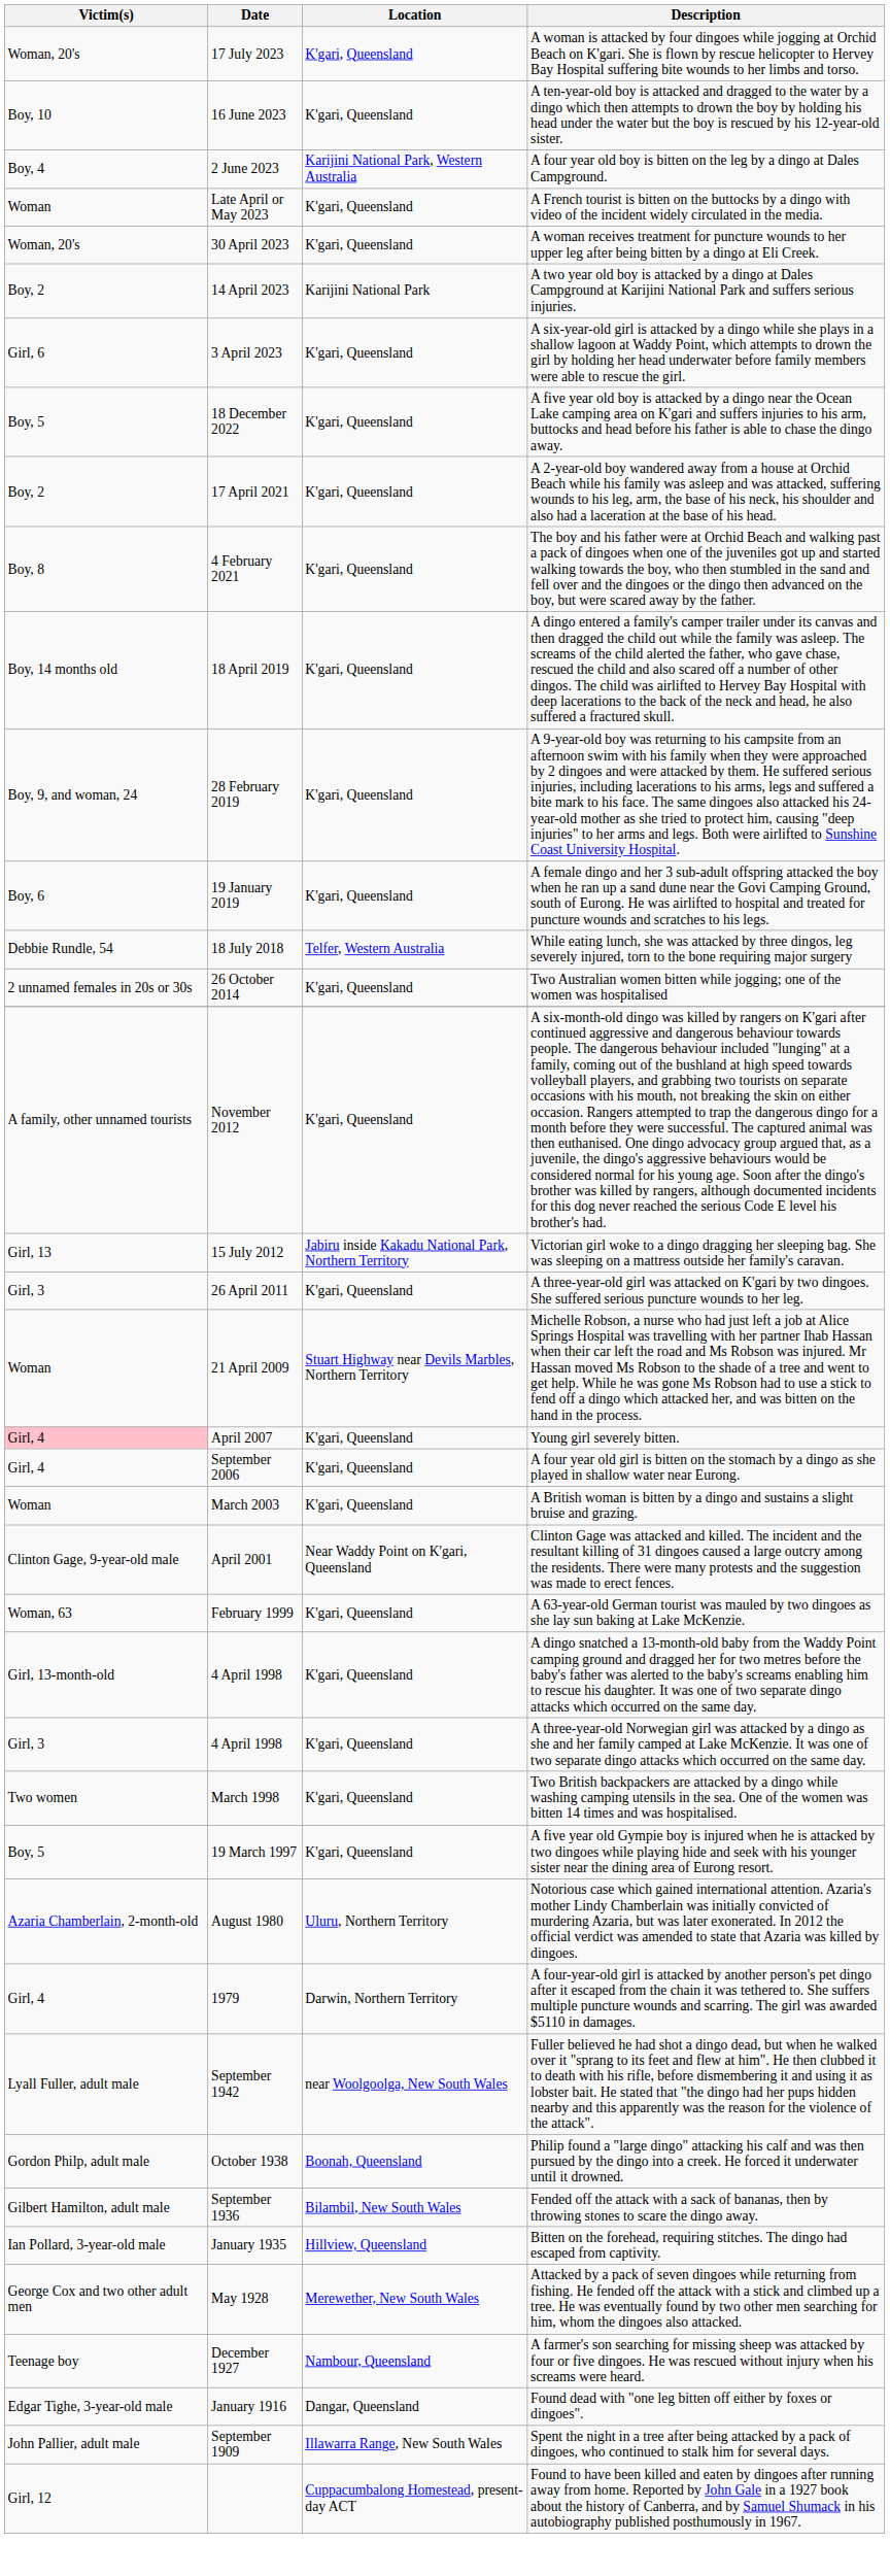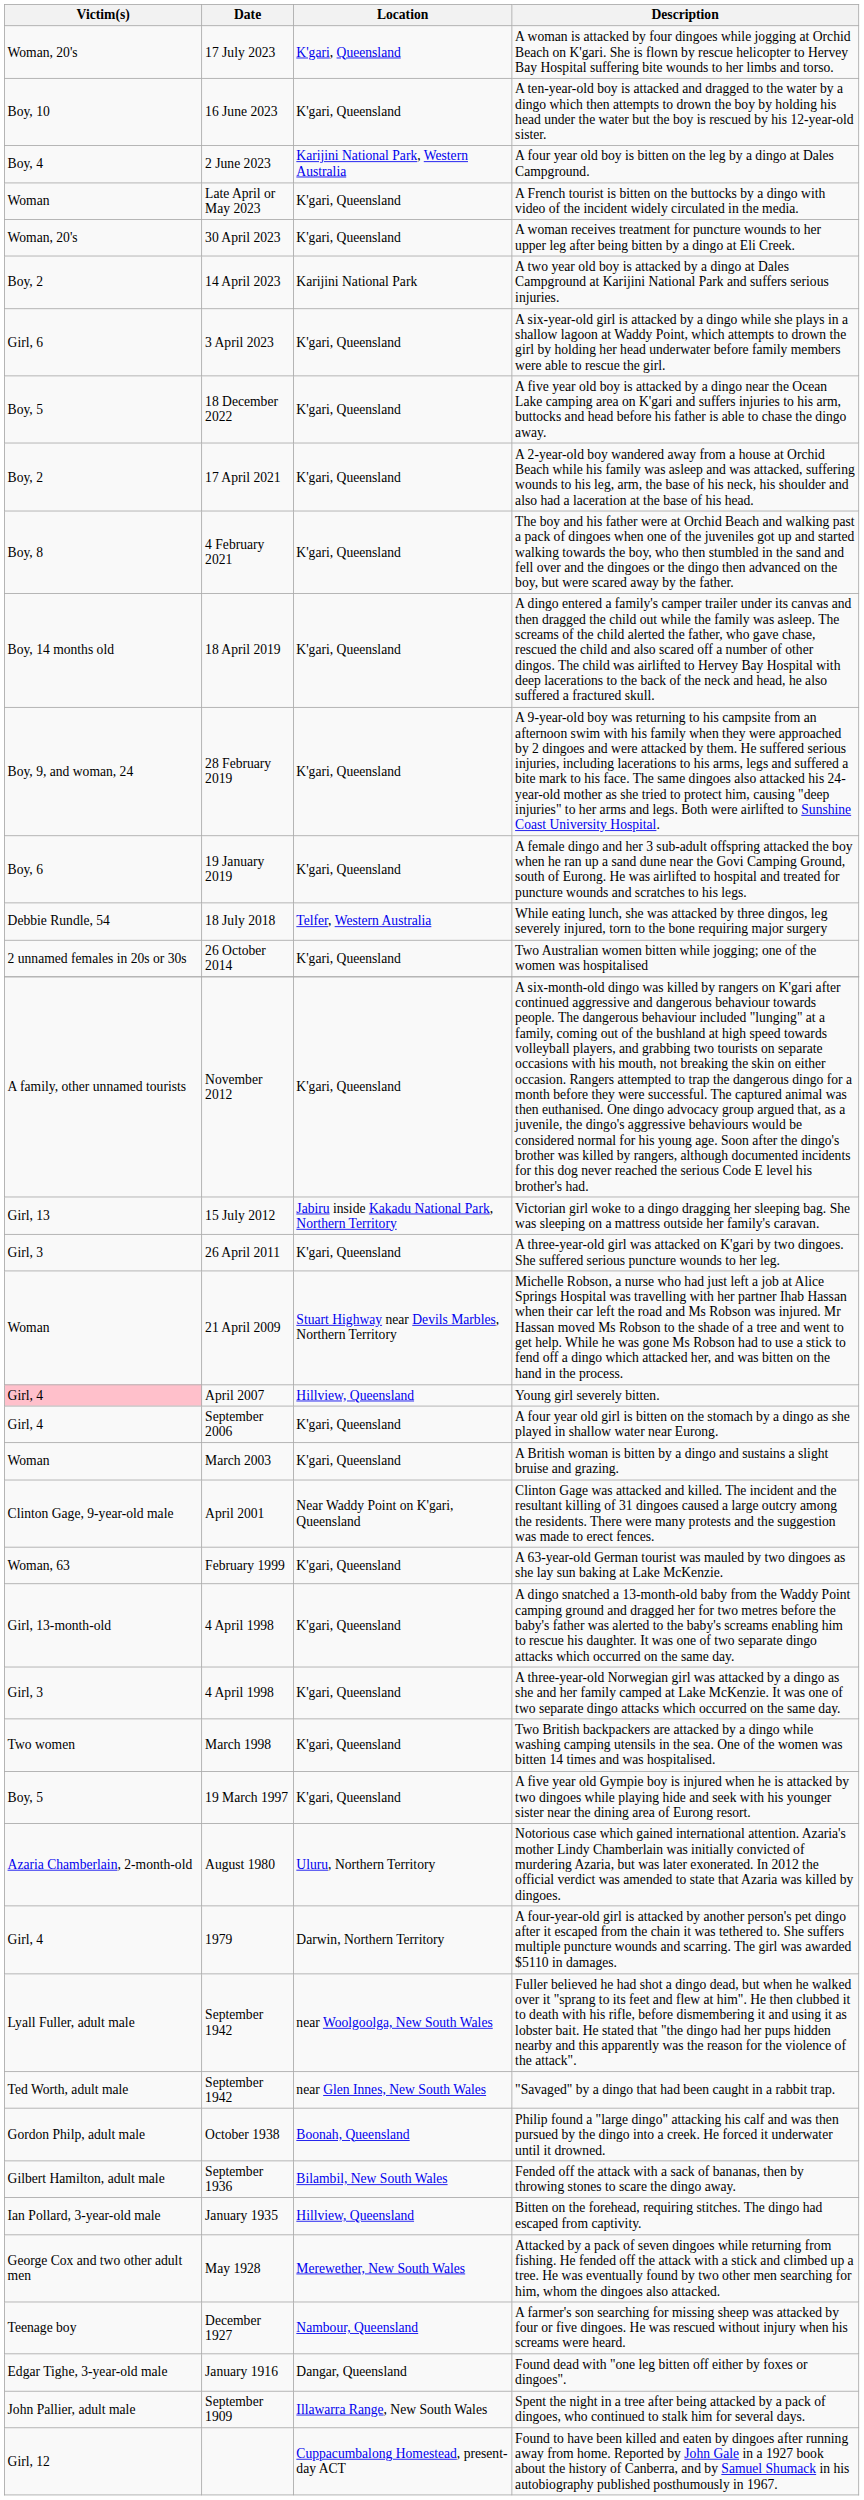Young girl severely bitten. | Location: K'gari, Queensland -> Hillview, Queensland
+ row: Ted Worth, adult male | September 1942 | near Glen Innes, New South Wales | "Savaged" by a dingo that had been caught in a rabbit trap.
